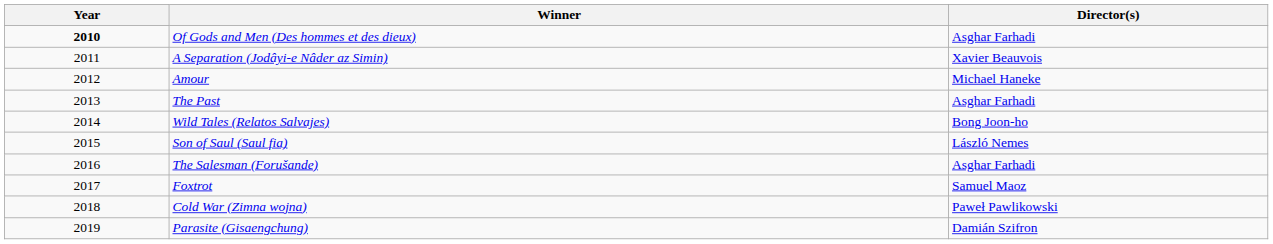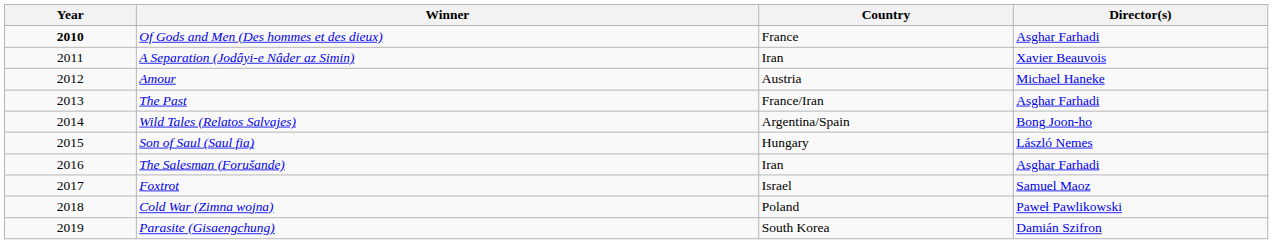+ column: Country | France | Iran | Austria | France/Iran | Argentina/Spain | Hungary | Iran | Israel | Poland | South Korea
